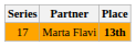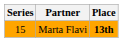Marta Flavi | Series: 17 -> 15
